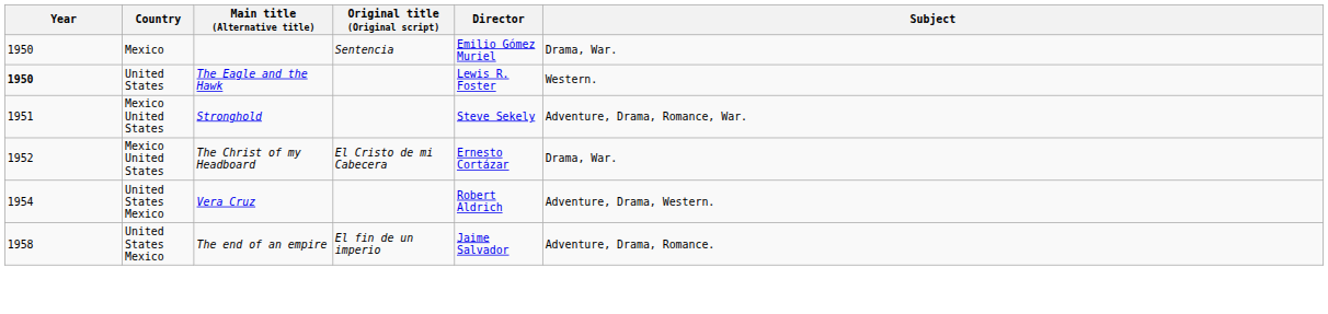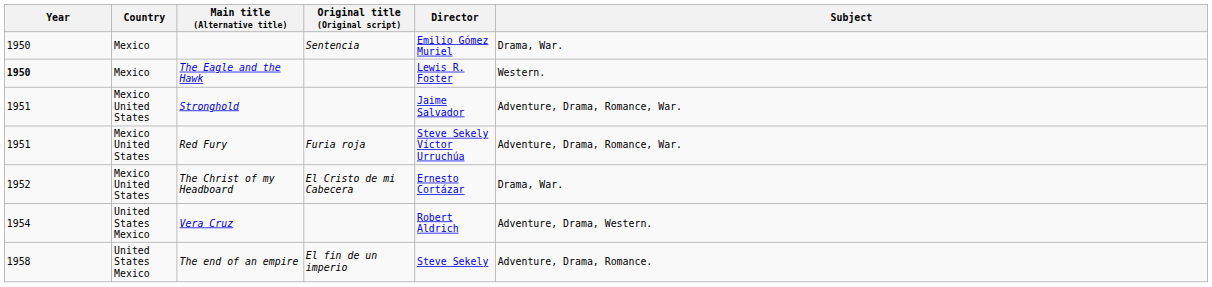The Eagle and the Hawk | Country: United States -> Mexico
Stronghold | Director: Steve Sekely -> Jaime Salvador
+ row: 1951 | Mexico United States | Red Fury | Furia roja | Steve Sekely Víctor Urruchúa | Adventure, Drama, Romance, War.
The end of an empire | Director: Jaime Salvador -> Steve Sekely
